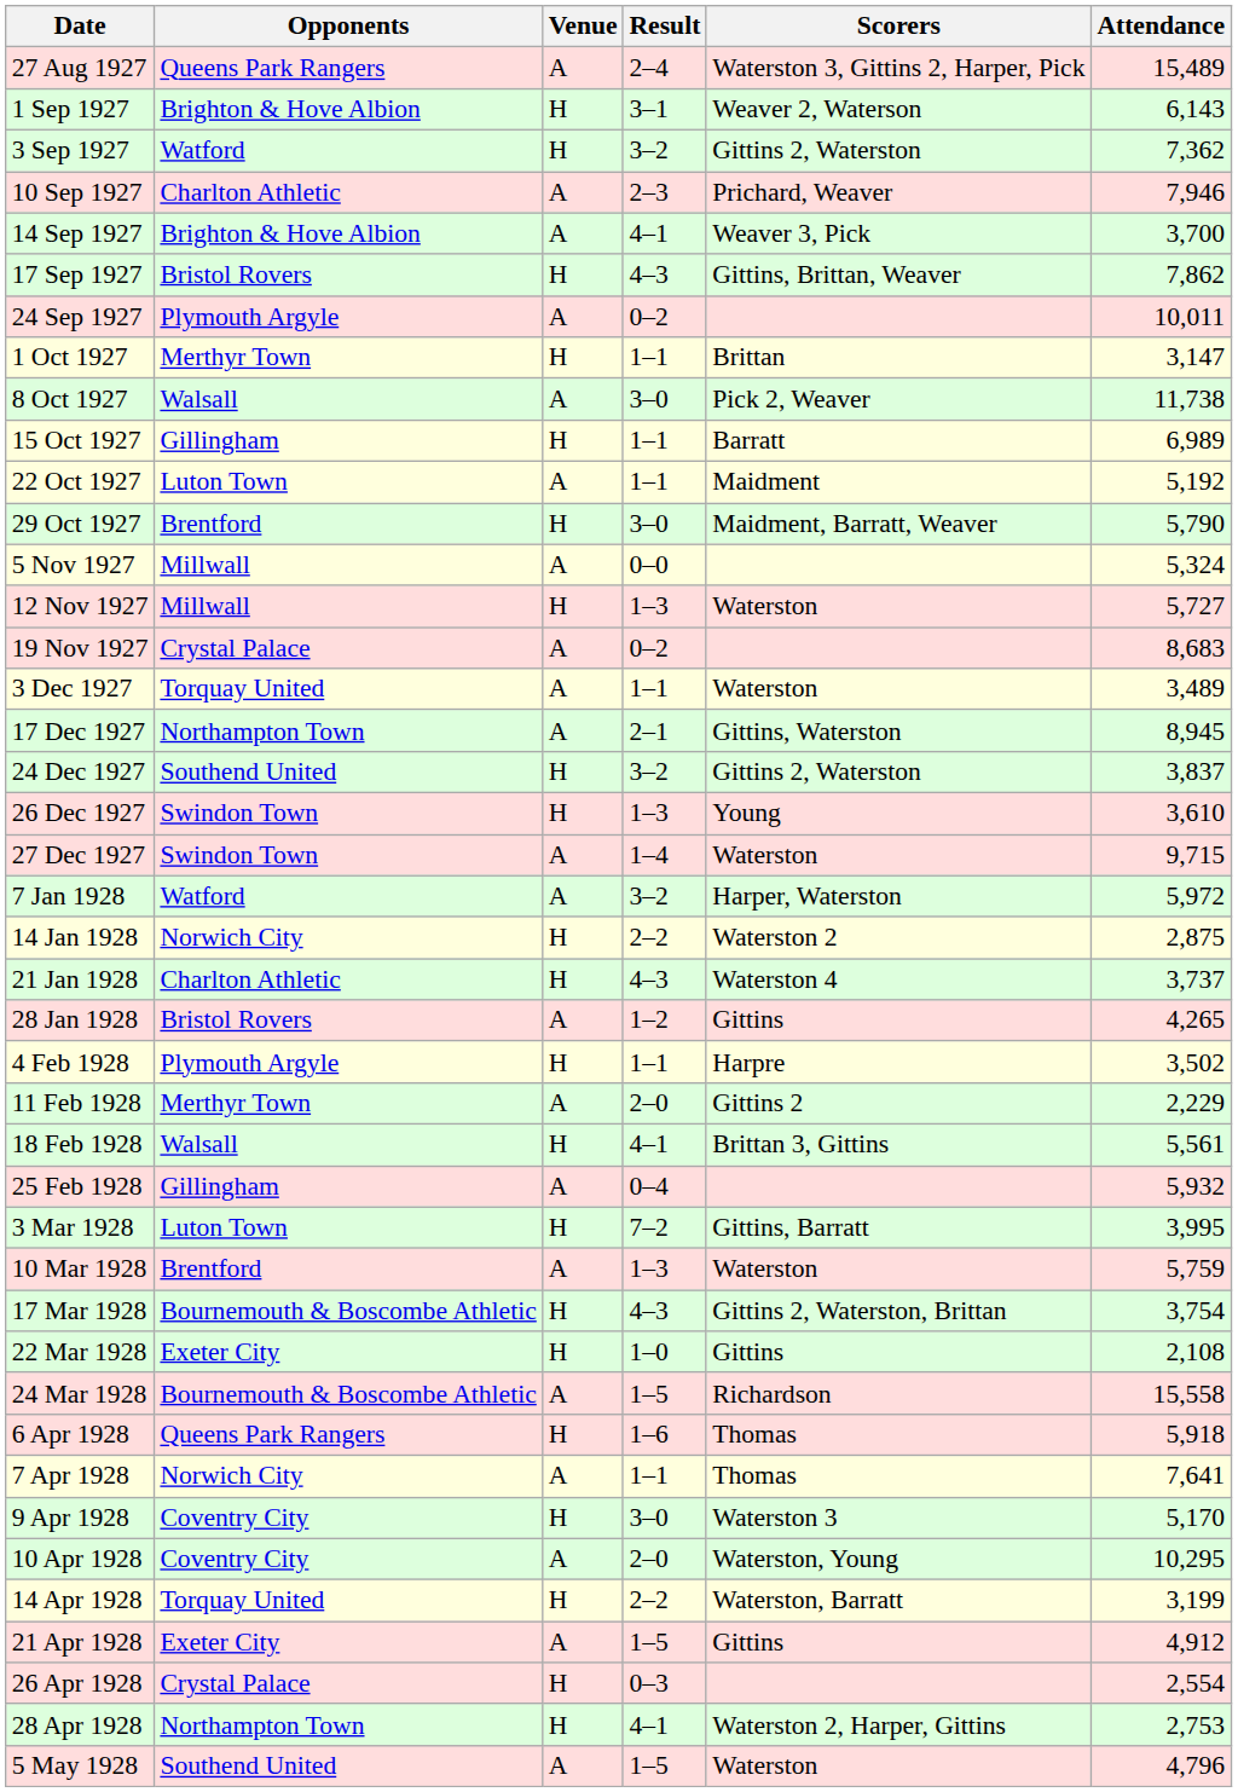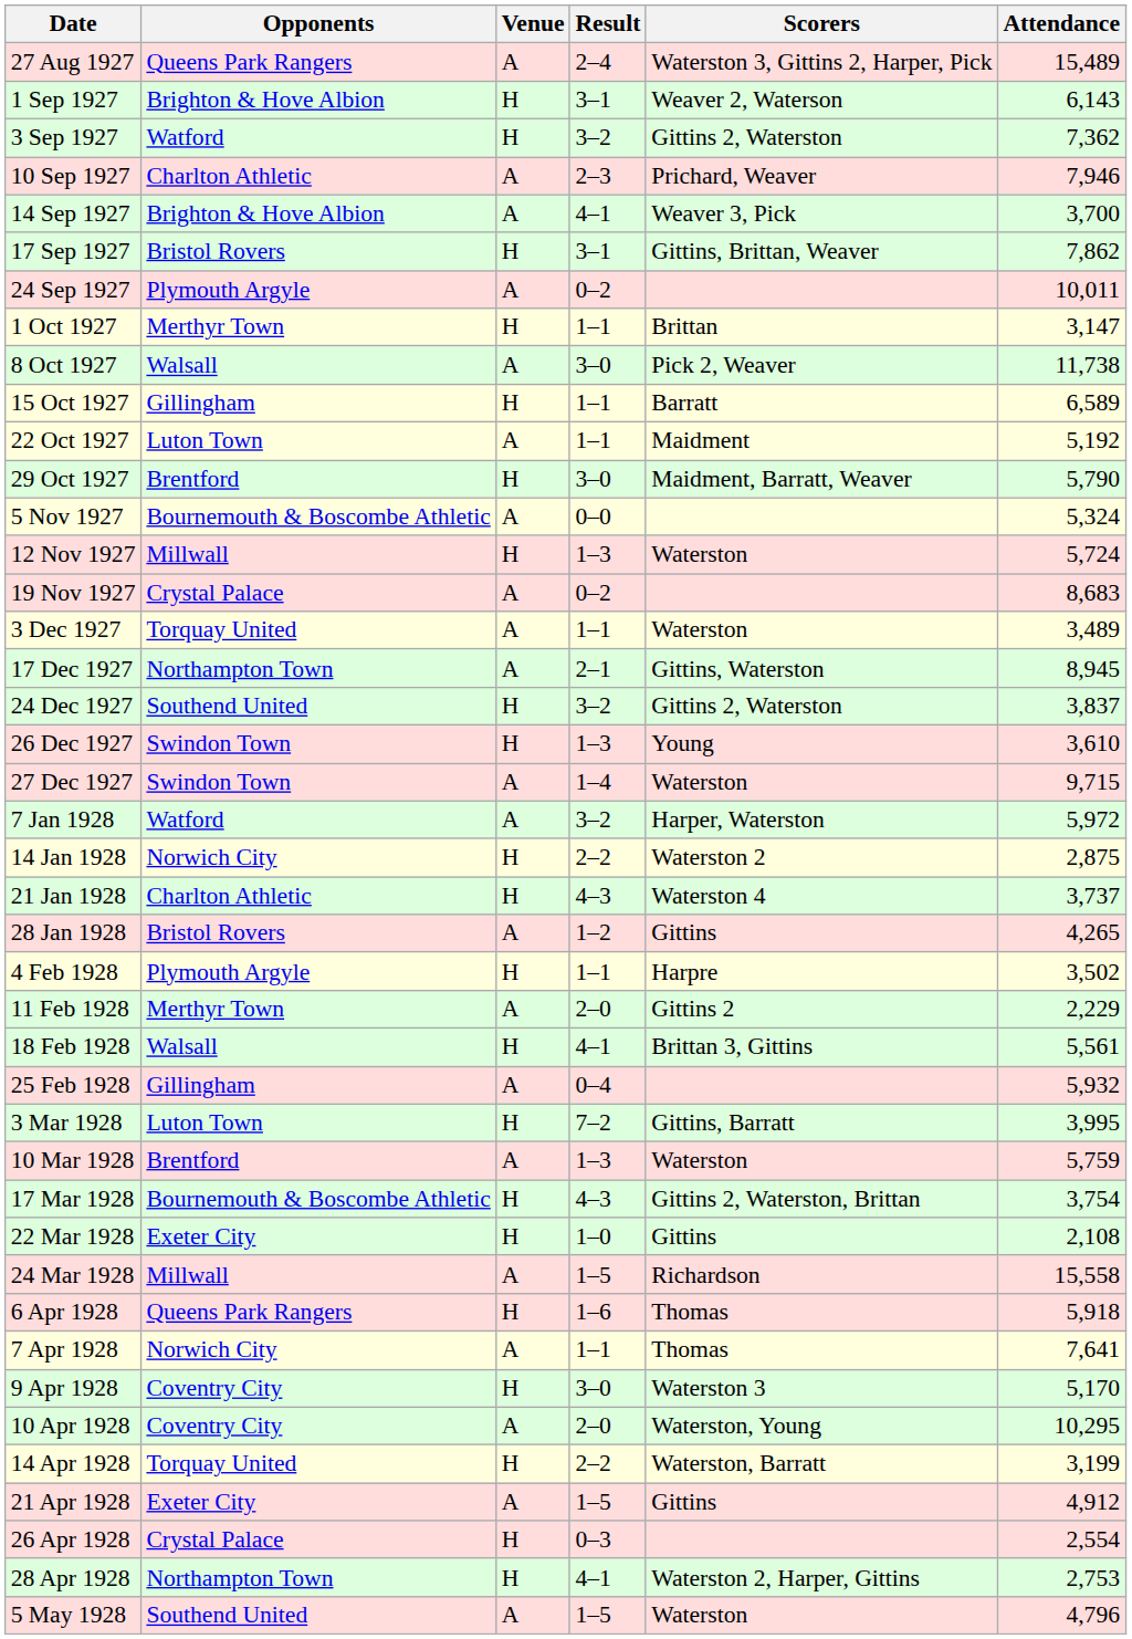17 Sep 1927 | Result: 4–3 -> 3–1
15 Oct 1927 | Attendance: 6,989 -> 6,589
5 Nov 1927 | Opponents: Millwall -> Bournemouth & Boscombe Athletic
12 Nov 1927 | Attendance: 5,727 -> 5,724
24 Mar 1928 | Opponents: Bournemouth & Boscombe Athletic -> Millwall
